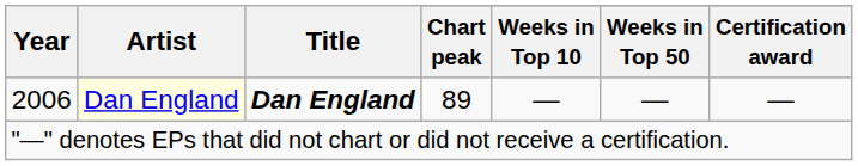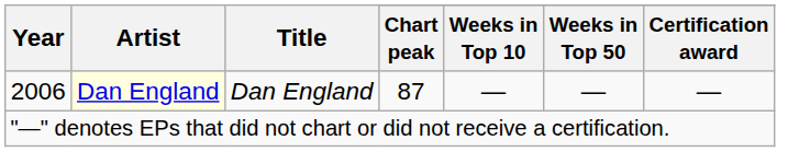2006 | Title: bold -> normal
2006 | Chart peak: 89 -> 87
